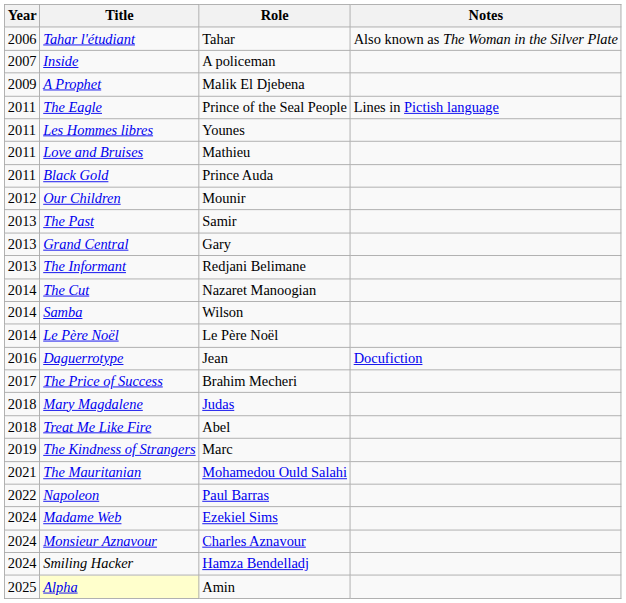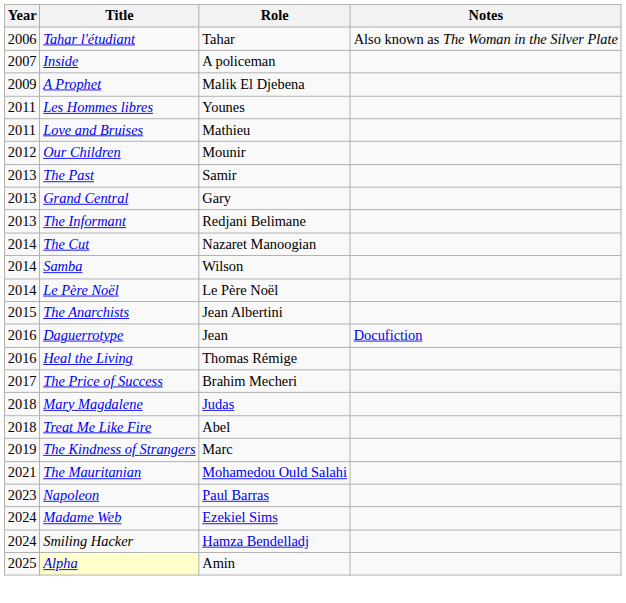- row: 2011 | The Eagle | Prince of the Seal People | Lines in Pictish language
- row: 2011 | Black Gold | Prince Auda
+ row: 2015 | The Anarchists | Jean Albertini
+ row: 2016 | Heal the Living | Thomas Rémige
Napoleon | Year: 2022 -> 2023
- row: 2024 | Monsieur Aznavour | Charles Aznavour
